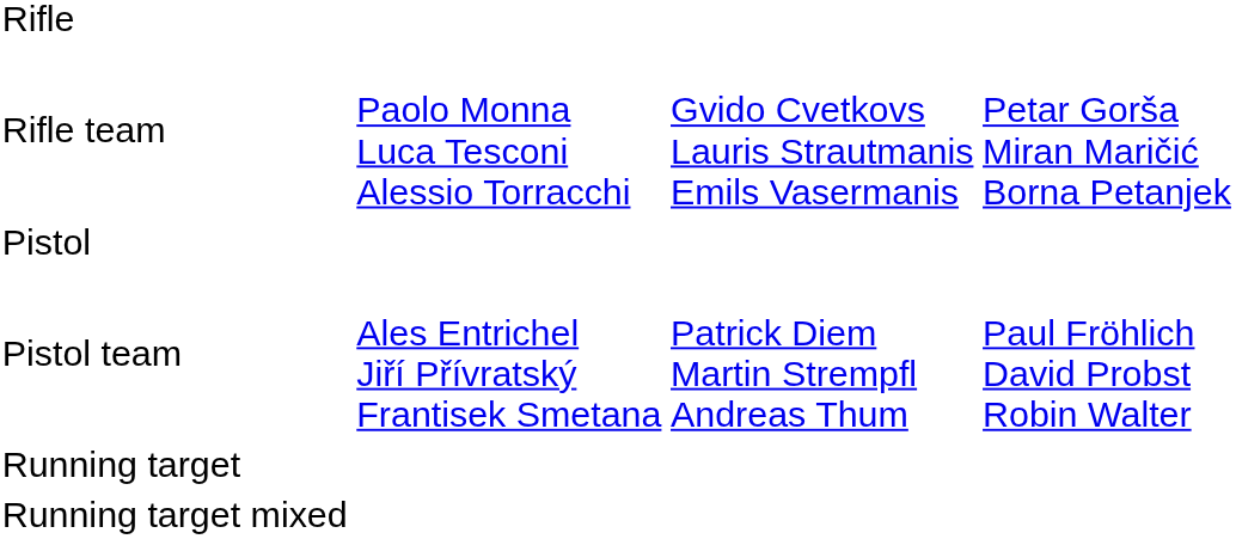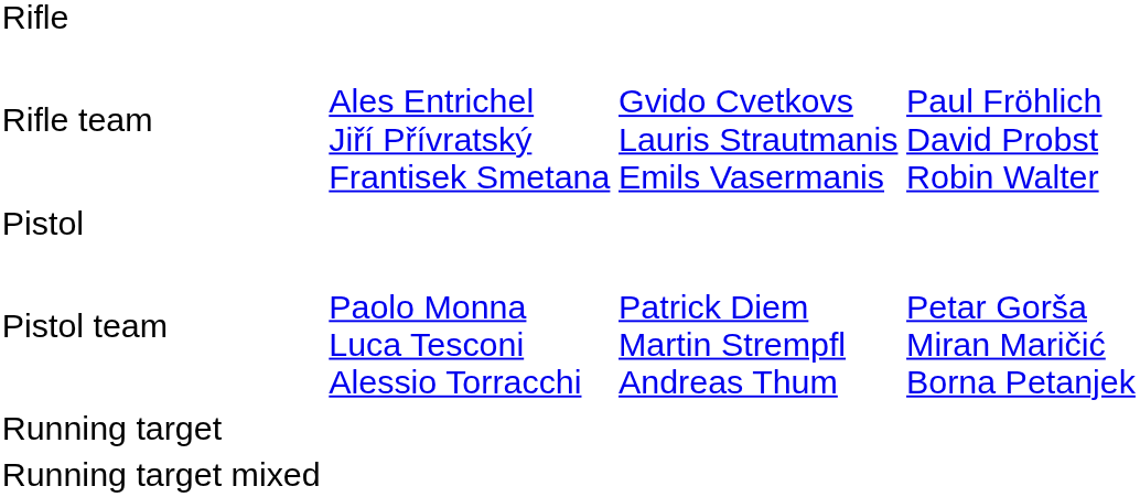Rifle team | column 2: Paolo Monna Luca Tesconi Alessio Torracchi -> Ales Entrichel Jiří Přívratský Frantisek Smetana
Rifle team | column 4: Petar Gorša Miran Maričić Borna Petanjek -> Paul Fröhlich David Probst Robin Walter
Pistol team | column 2: Ales Entrichel Jiří Přívratský Frantisek Smetana -> Paolo Monna Luca Tesconi Alessio Torracchi
Pistol team | column 4: Paul Fröhlich David Probst Robin Walter -> Petar Gorša Miran Maričić Borna Petanjek
